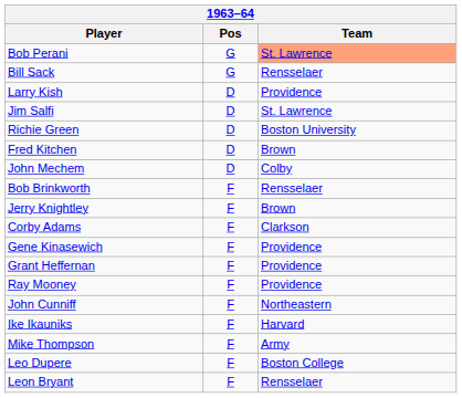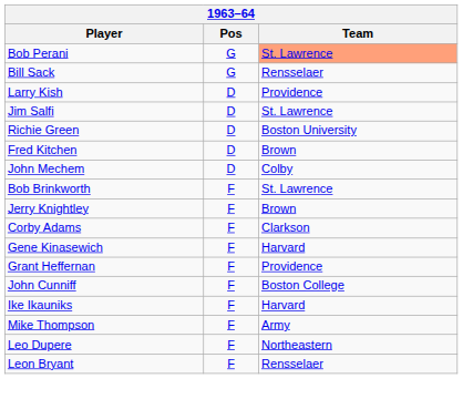Bob Brinkworth | Team: Rensselaer -> St. Lawrence
Gene Kinasewich | Team: Providence -> Harvard
- row: Ray Mooney | F | Providence
John Cunniff | Team: Northeastern -> Boston College
Leo Dupere | Team: Boston College -> Northeastern
